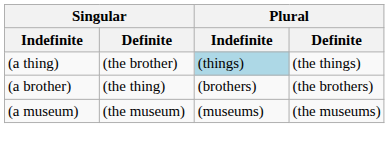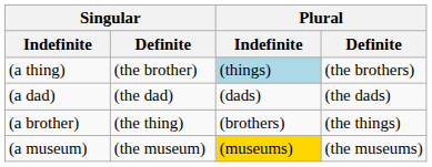(a thing) | Plural / Definite: (the things) -> (the brothers)
+ row: (a dad) | (the dad) | (dads) | (the dads)
(a brother) | Plural / Definite: (the brothers) -> (the things)
(a museum) | Plural / Indefinite: no background -> gold background
